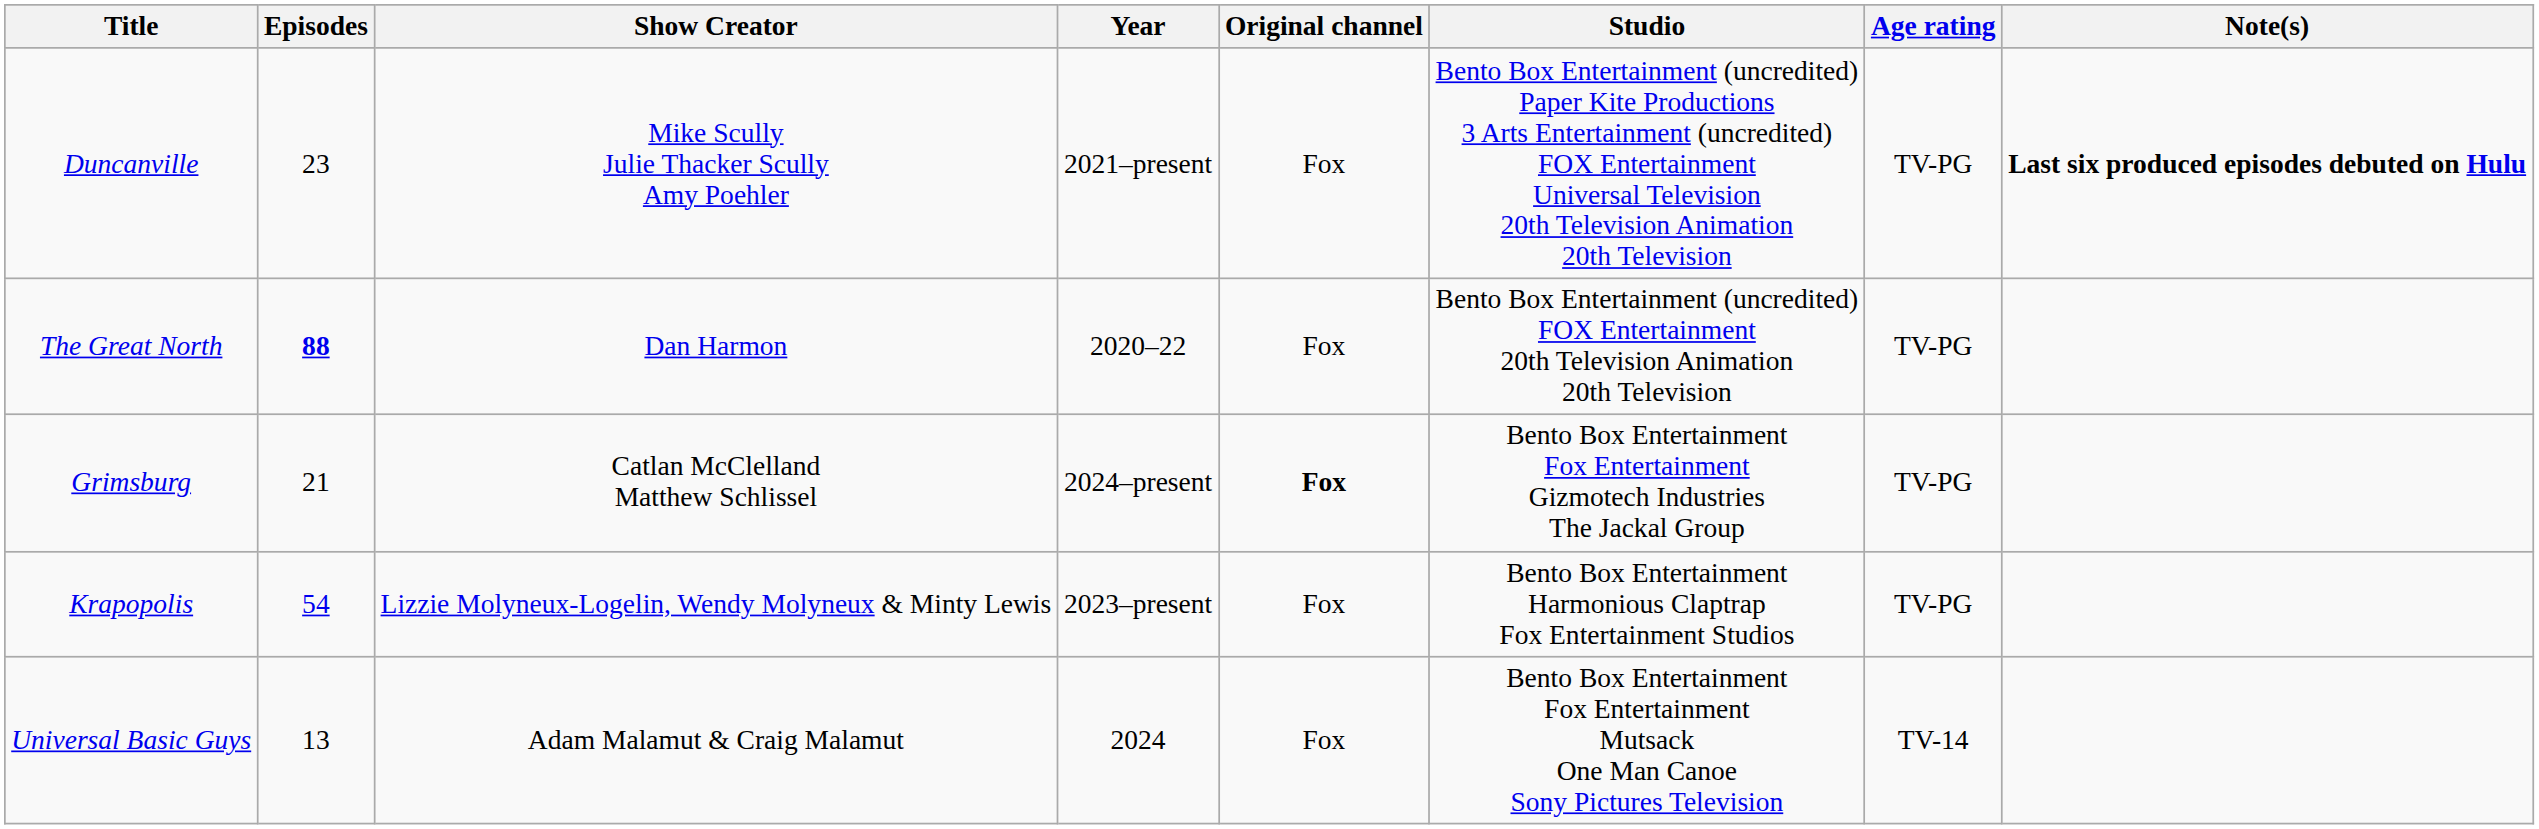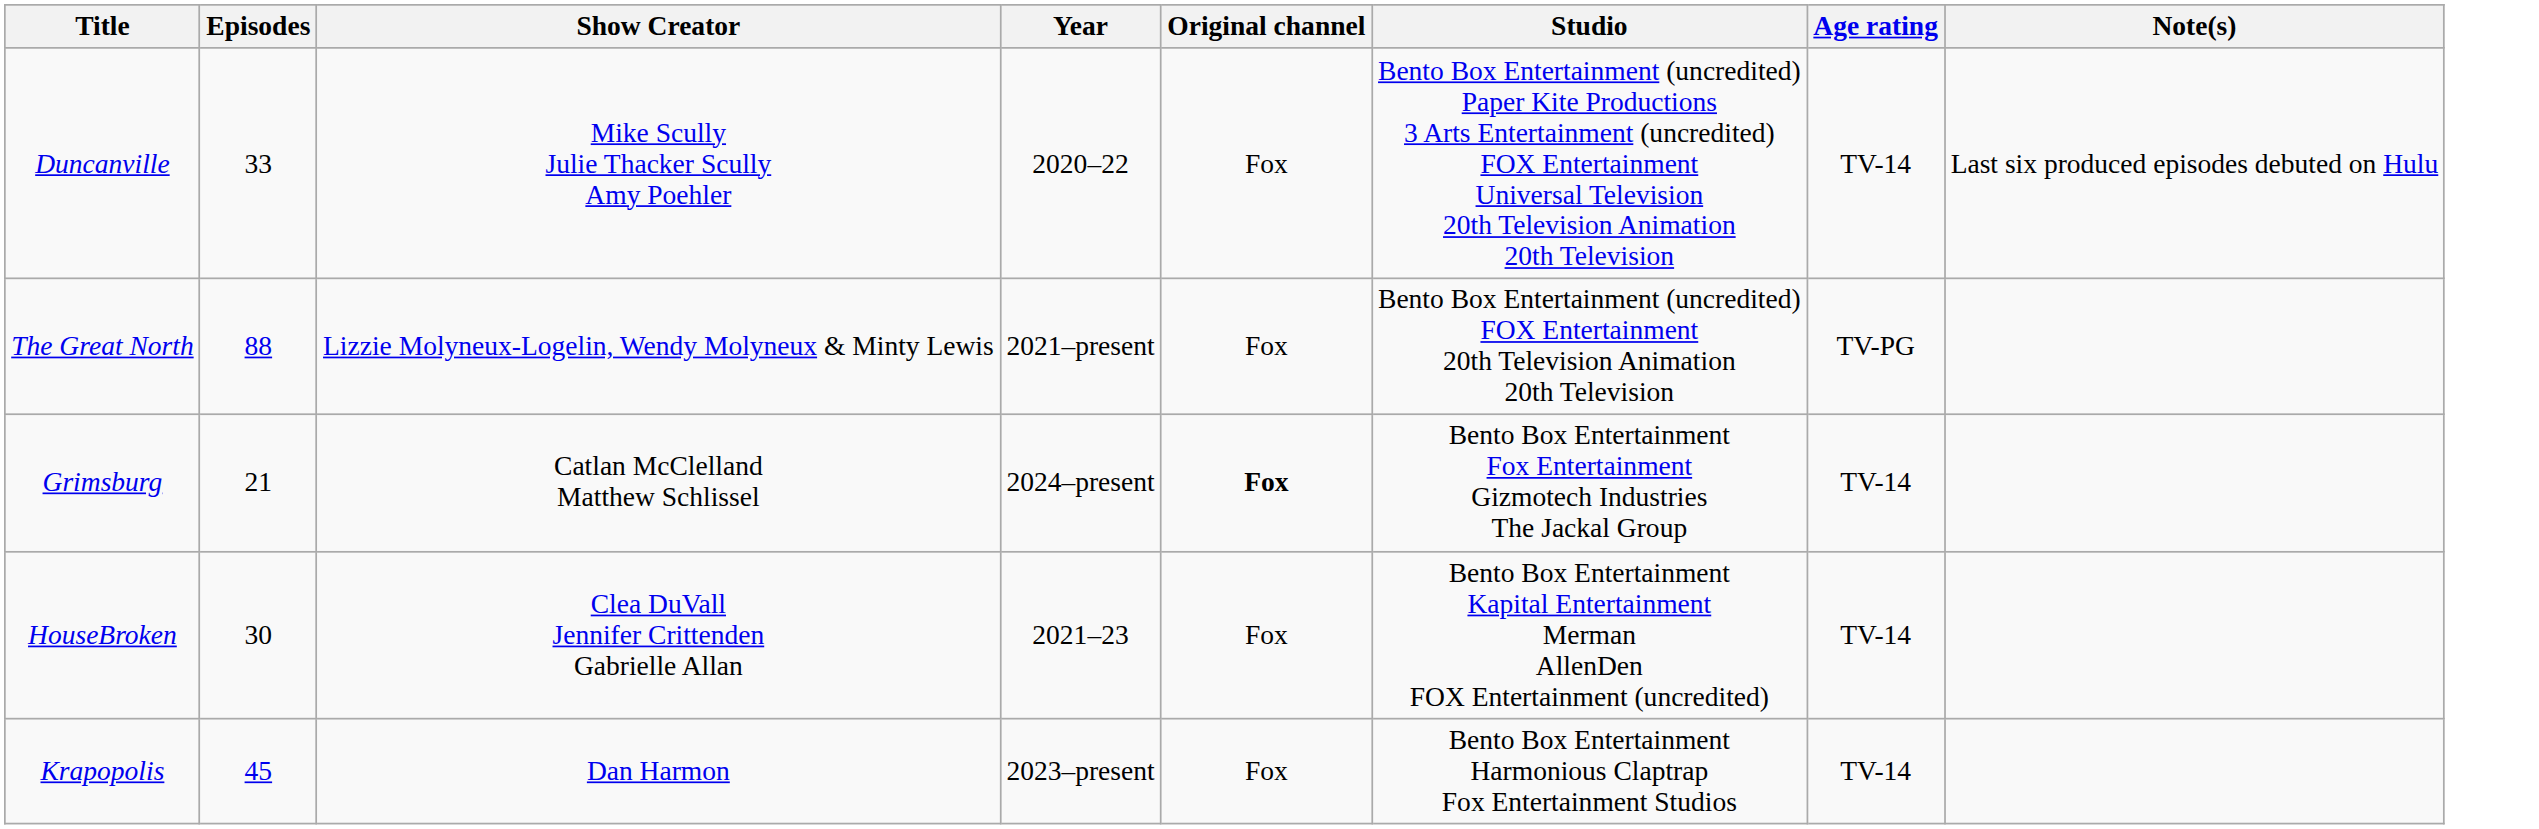Duncanville | Episodes: 23 -> 33
Duncanville | Year: 2021–present -> 2020–22
Duncanville | Age rating: TV-PG -> TV-14
Duncanville | Note(s): bold -> normal
The Great North | Episodes: bold -> normal
The Great North | Show Creator: Dan Harmon -> Lizzie Molyneux-Logelin, Wendy Molyneux & Minty Lewis
The Great North | Year: 2020–22 -> 2021–present
Grimsburg | Age rating: TV-PG -> TV-14
+ row: HouseBroken | 30 | Clea DuVall Jennifer Crittenden Gabrielle Allan | 2021–23 | Fox | Bento Box Entertainment Kapital Entertainment Merman AllenDen FOX Entertainment (uncredited) | TV-14
Krapopolis | Episodes: 54 -> 45
Krapopolis | Show Creator: Lizzie Molyneux-Logelin, Wendy Molyneux & Minty Lewis -> Dan Harmon
Krapopolis | Age rating: TV-PG -> TV-14
- row: Universal Basic Guys | 13 | Adam Malamut & Craig Malamut | 2024 | Fox | Bento Box Entertainment Fox Entertainment Mutsack One Man Canoe Sony Pictures Television | TV-14
